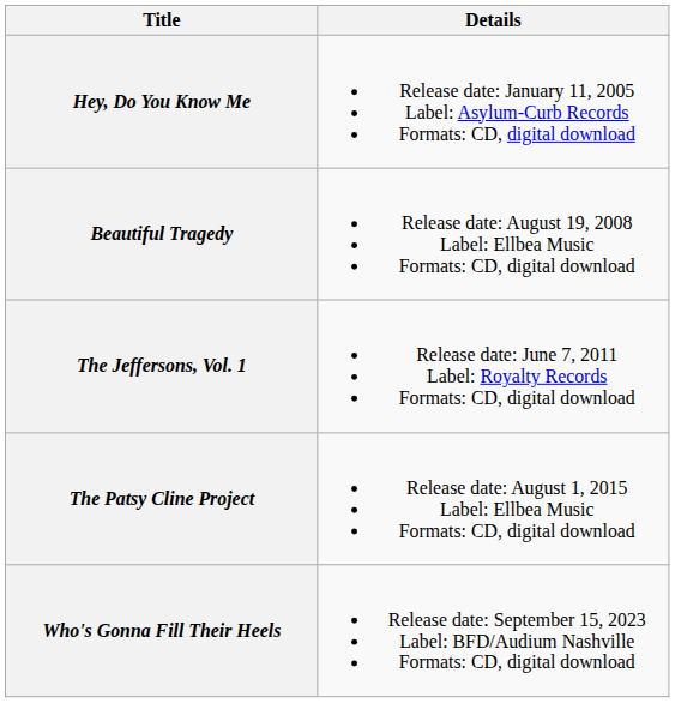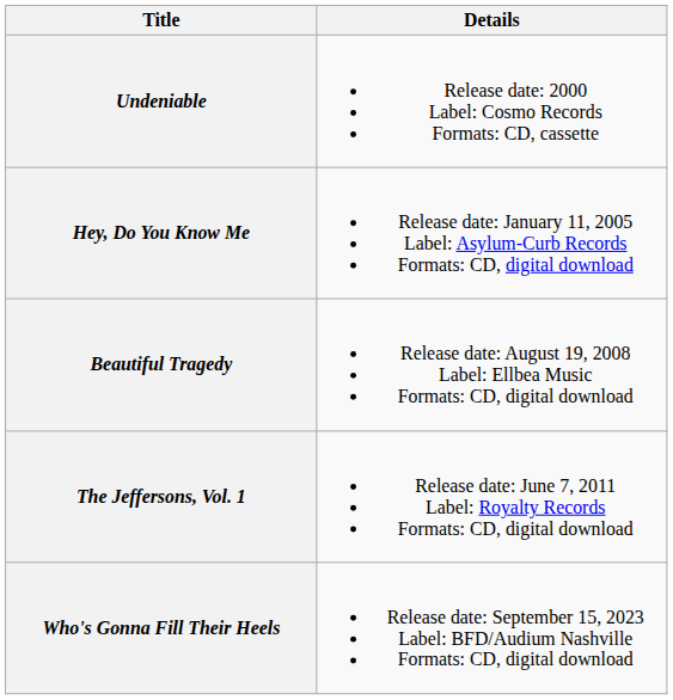+ row: Undeniable | Release date: 2000 Label: Cosmo Records Formats: CD, cassette
- row: The Patsy Cline Project | Release date: August 1, 2015 Label: Ellbea Music Formats: CD, digital download
